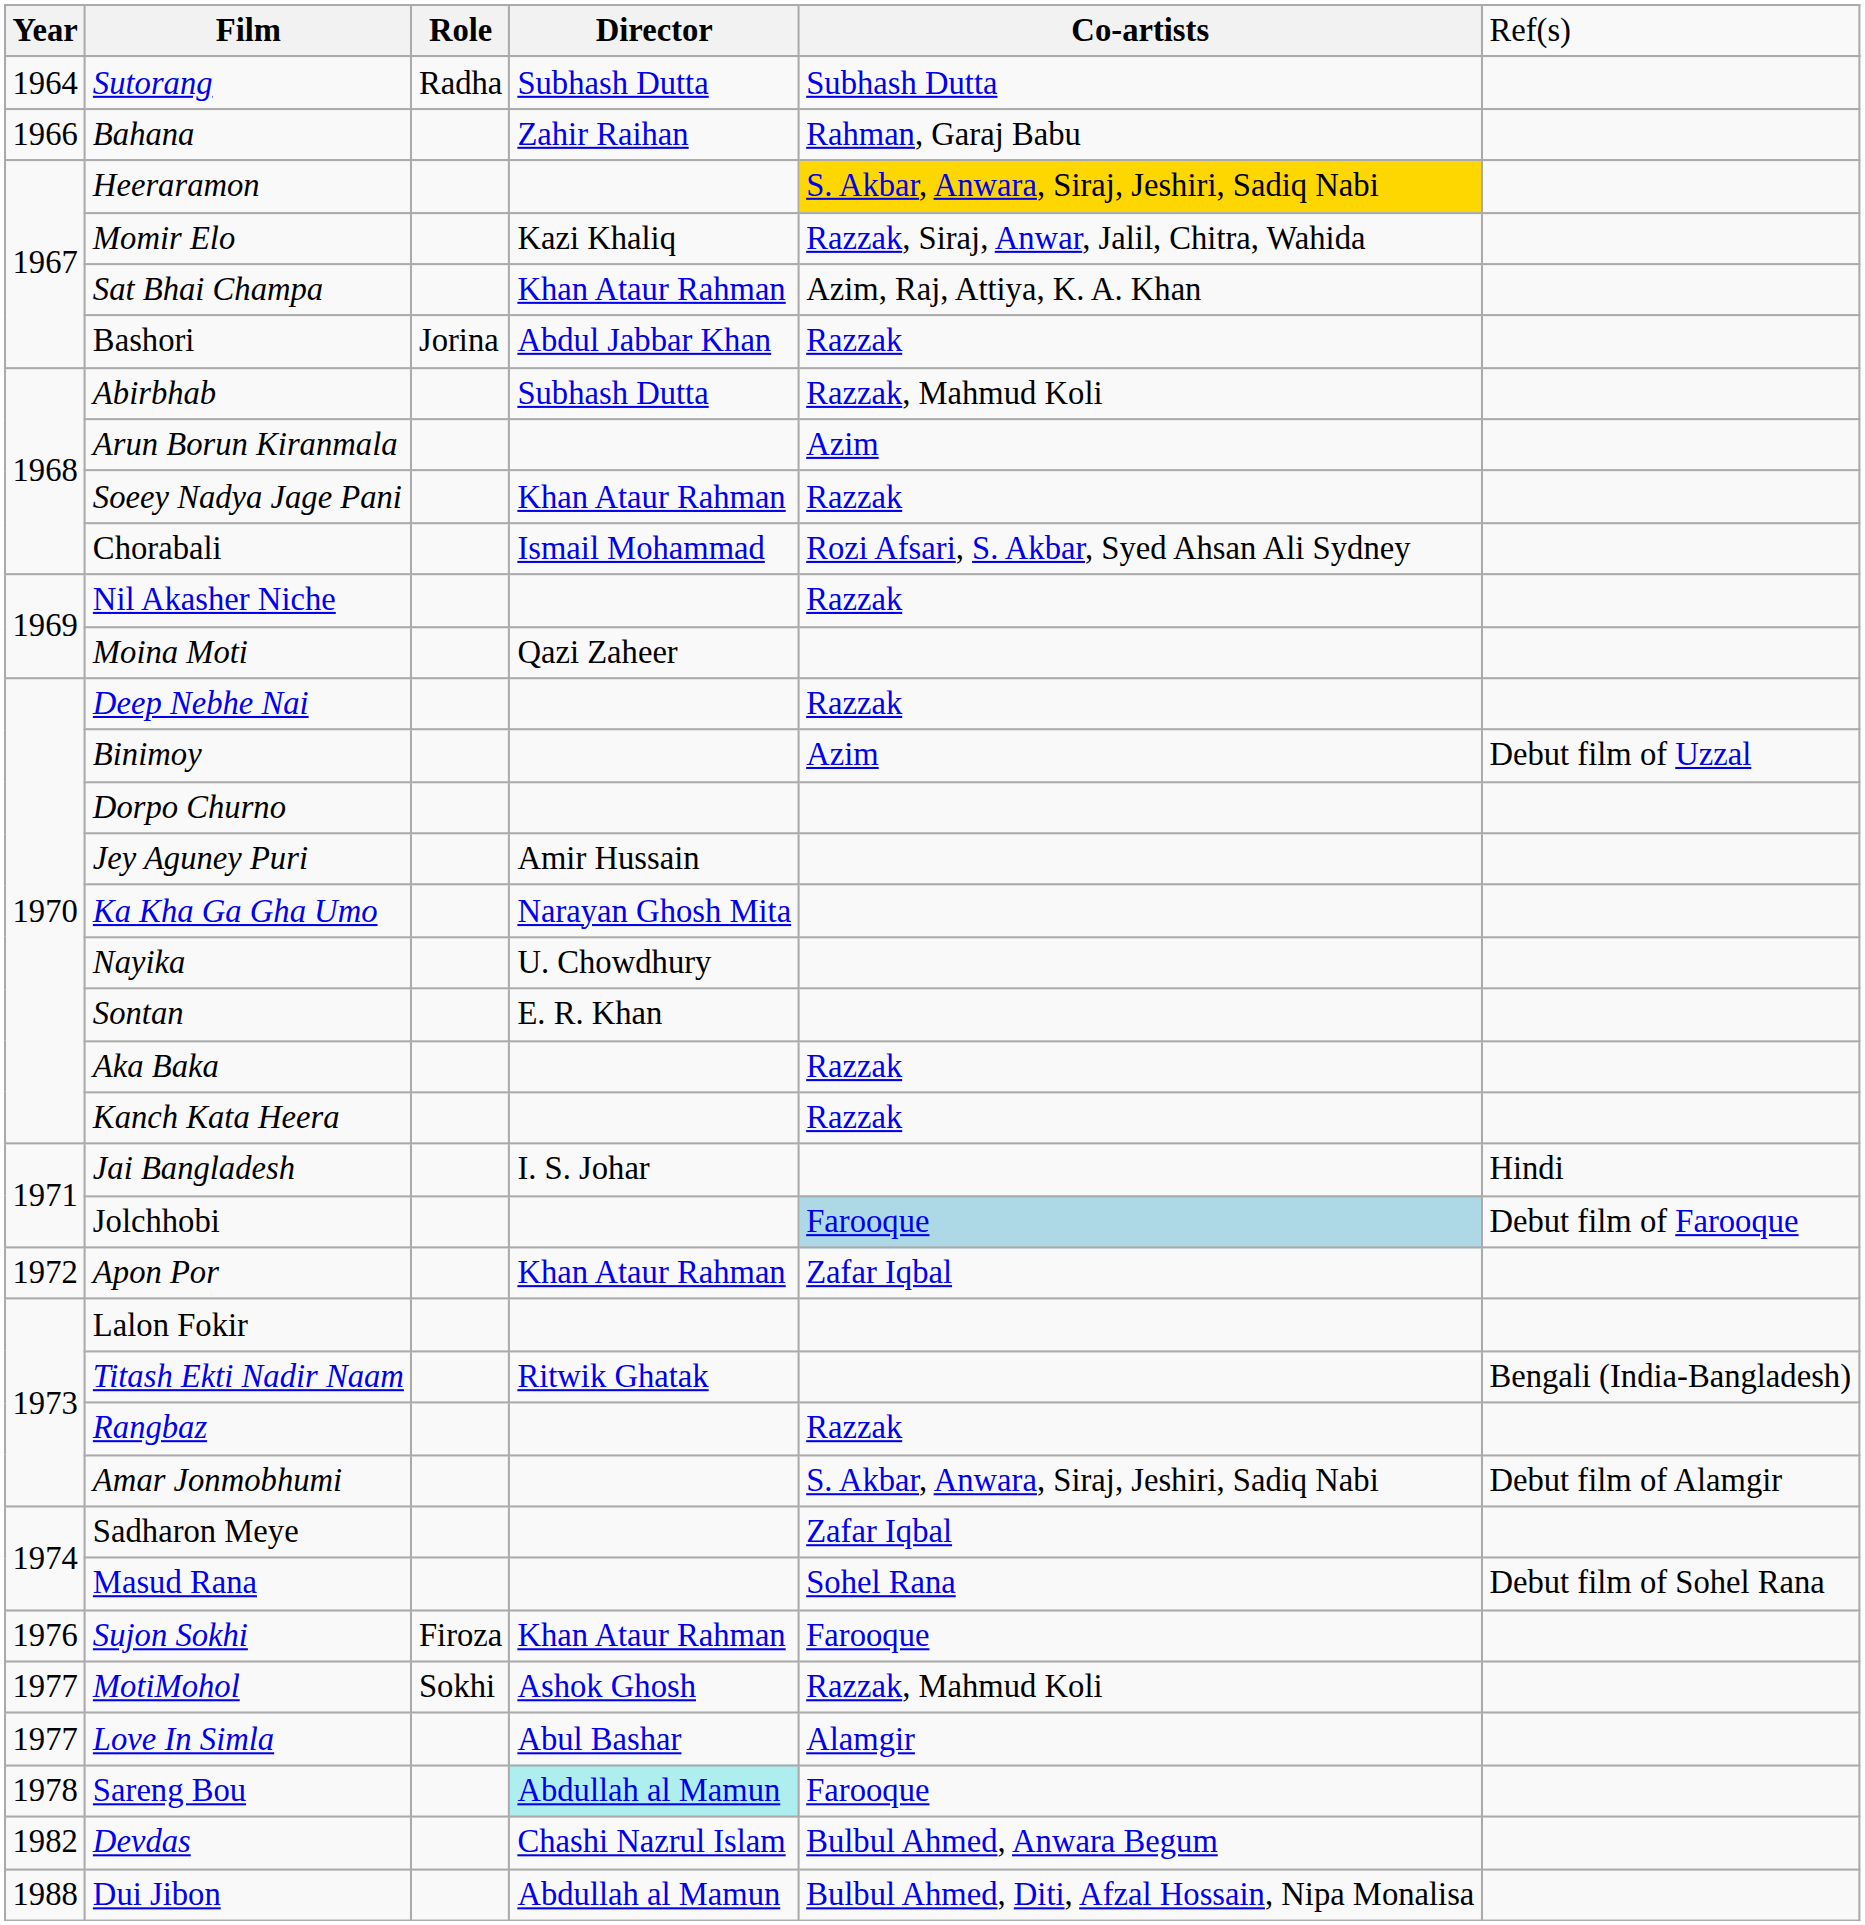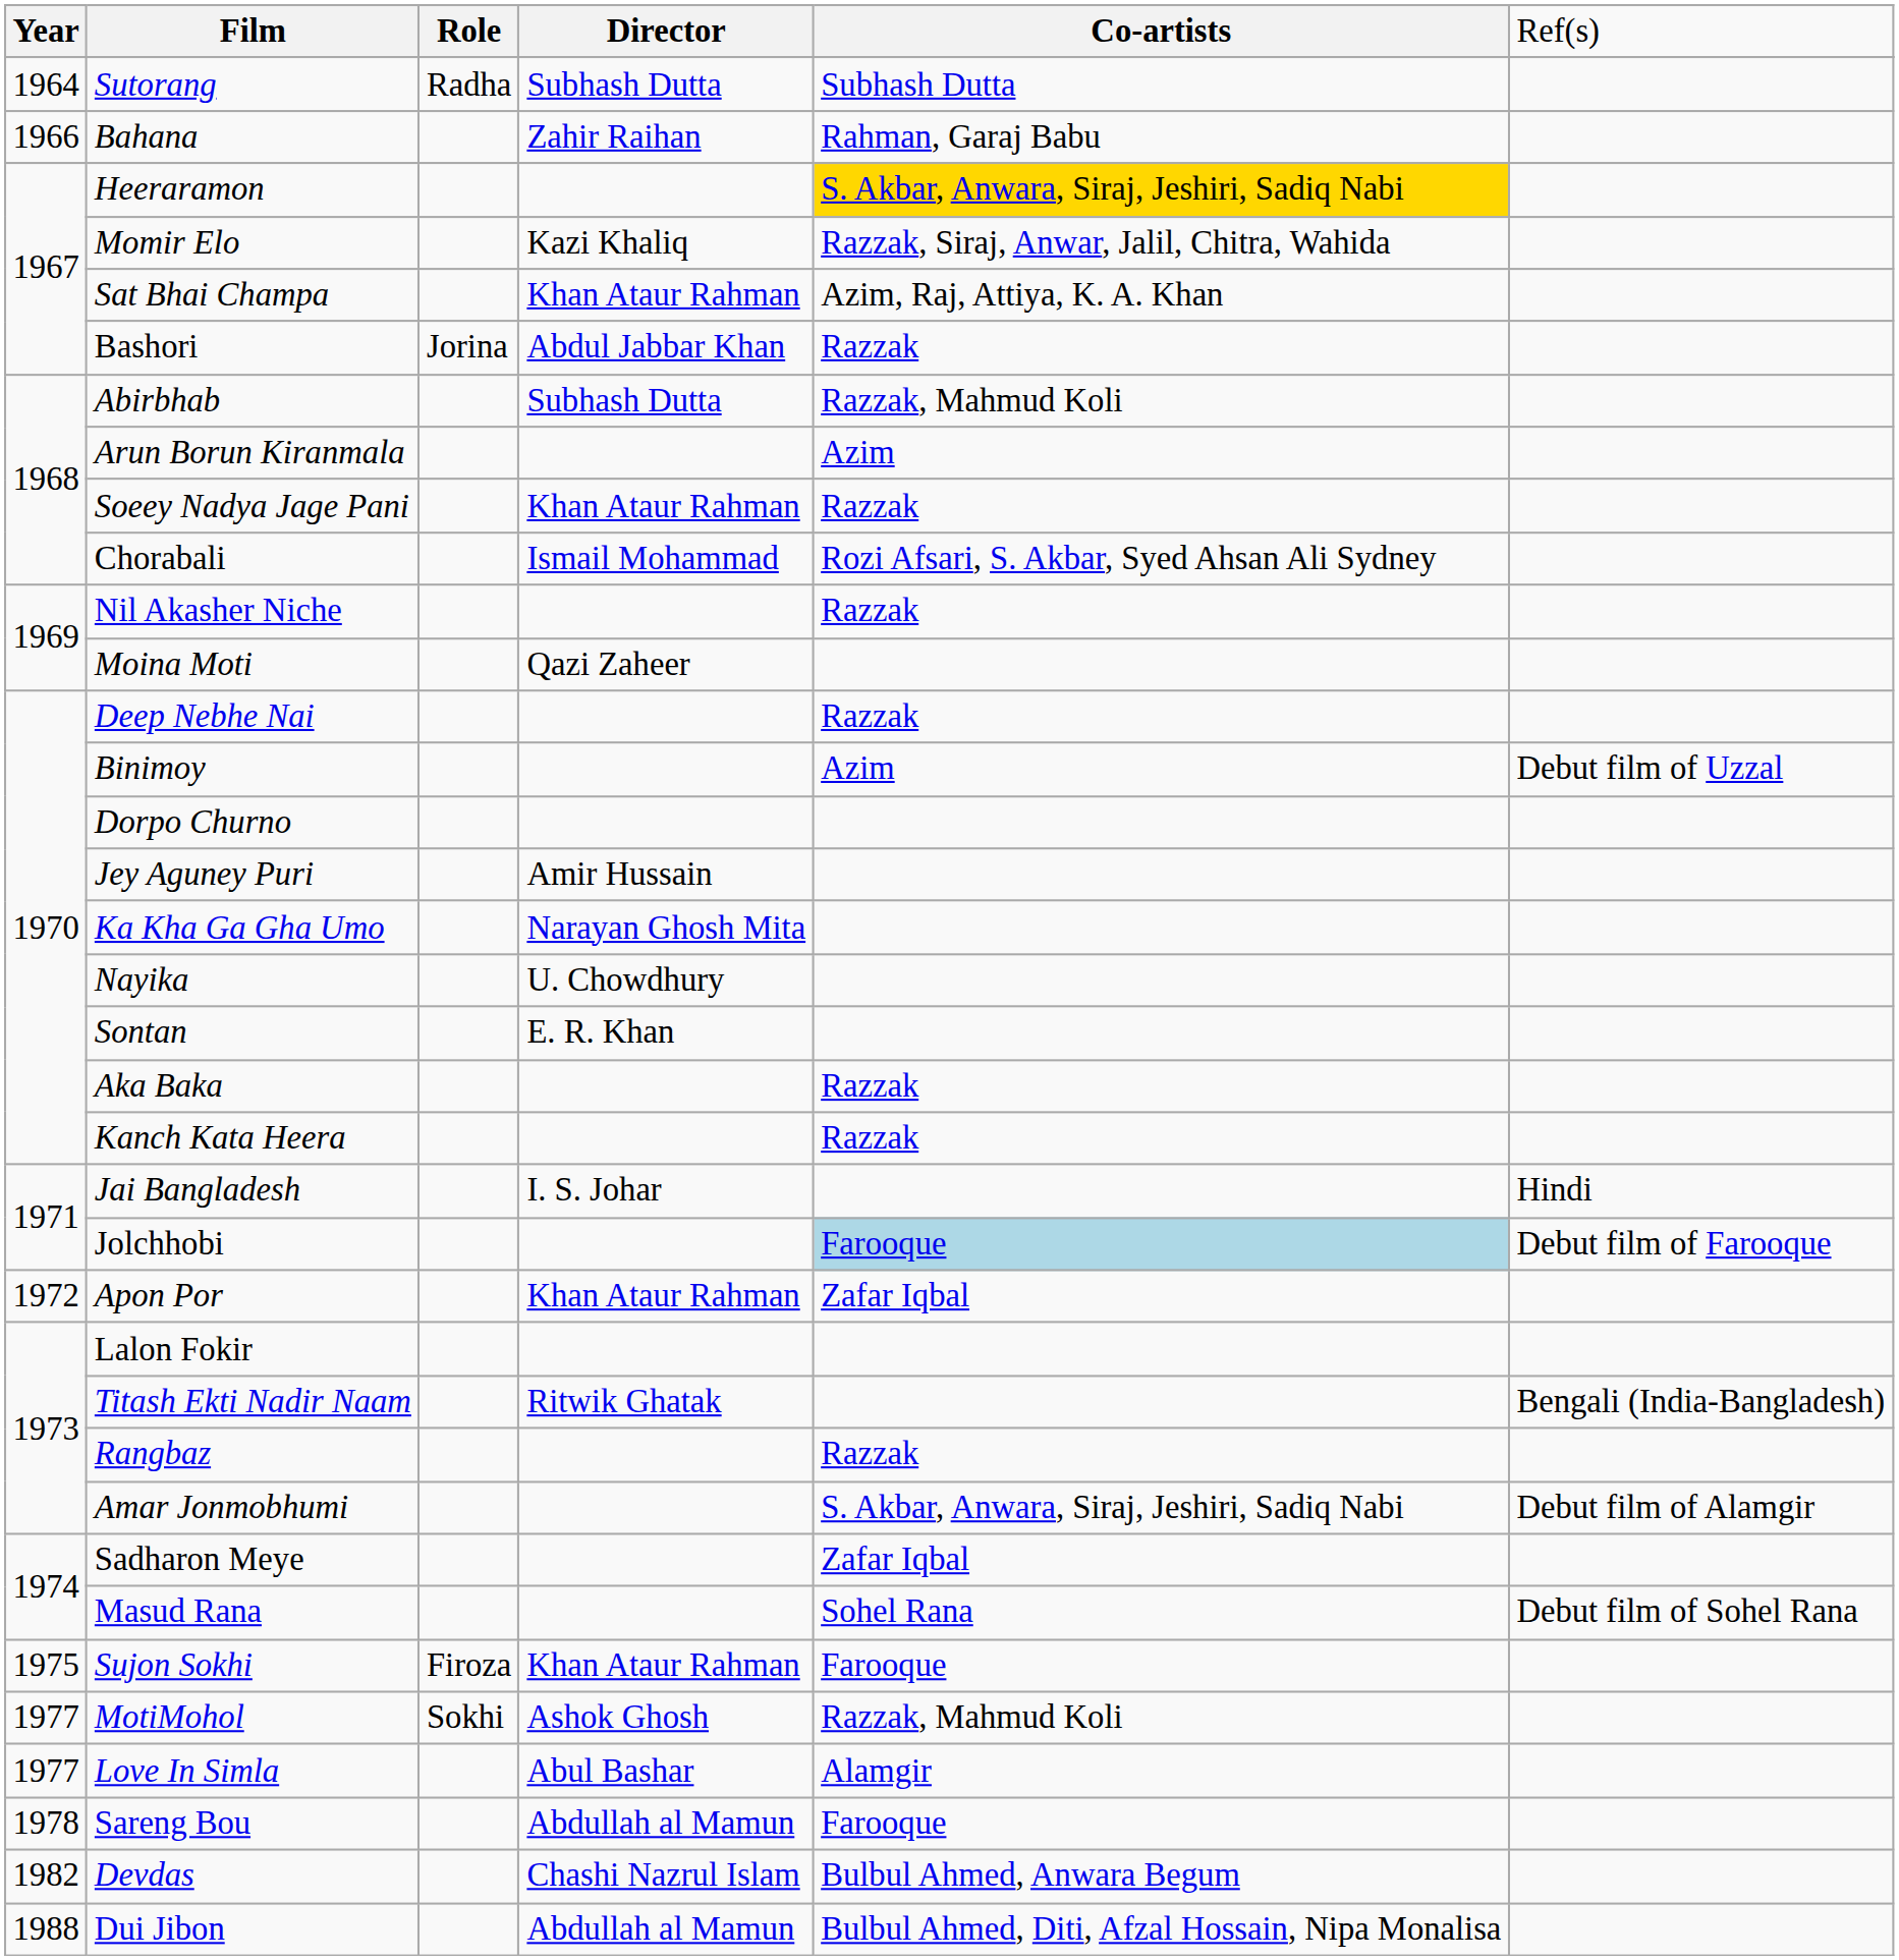Sujon Sokhi | column 1: 1976 -> 1975
Sareng Bou | column 4: paleturquoise background -> no background
